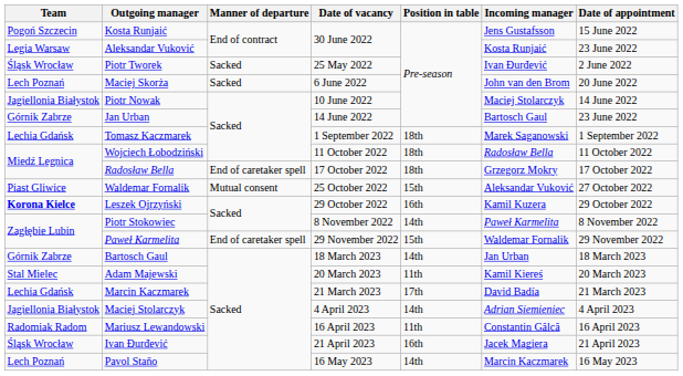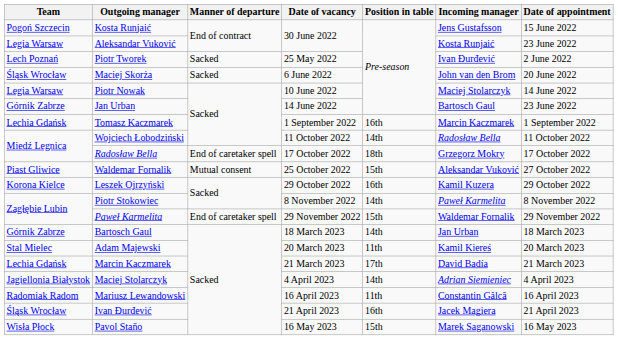Piotr Tworek | Team: Śląsk Wrocław -> Lech Poznań
Maciej Skorża | Team: Lech Poznań -> Śląsk Wrocław
Piotr Nowak | Team: Jagiellonia Białystok -> Legia Warsaw
Tomasz Kaczmarek | Position in table: 18th -> 16th
Tomasz Kaczmarek | Incoming manager: Marek Saganowski -> Marcin Kaczmarek
Wojciech Łobodziński | Position in table: 18th -> 14th
Leszek Ojrzyński | Team: bold -> normal
Pavol Staňo | Team: Lech Poznań -> Wisła Płock
Pavol Staňo | Position in table: 14th -> 15th
Pavol Staňo | Incoming manager: Marcin Kaczmarek -> Marek Saganowski
